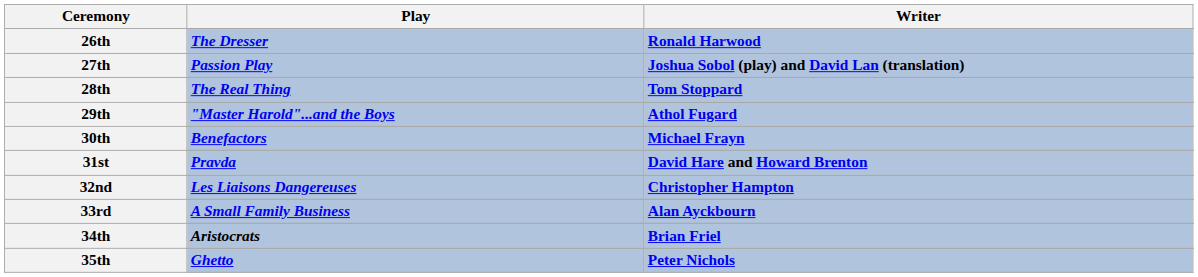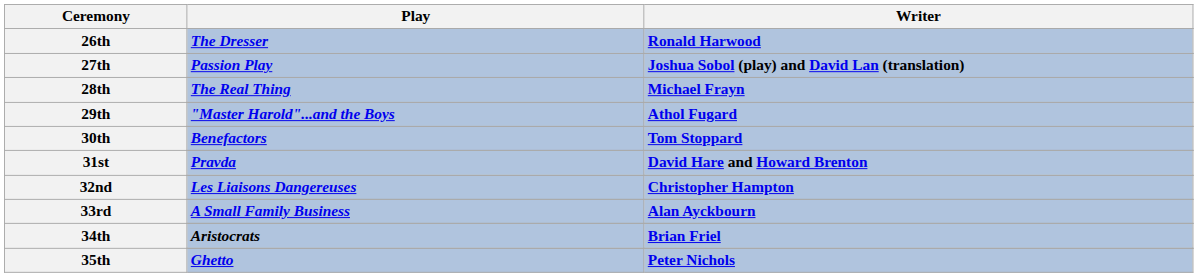28th / The Real Thing | Writer: Tom Stoppard -> Michael Frayn
30th / Benefactors | Writer: Michael Frayn -> Tom Stoppard
